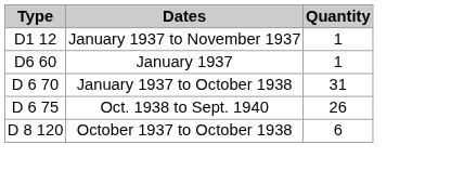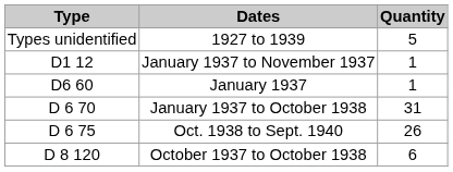+ row: Types unidentified | 1927 to 1939 | 5
